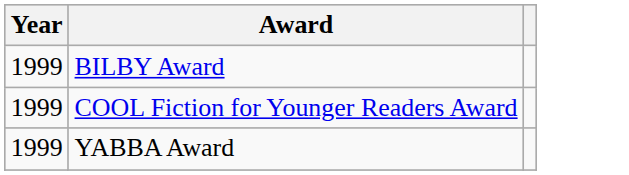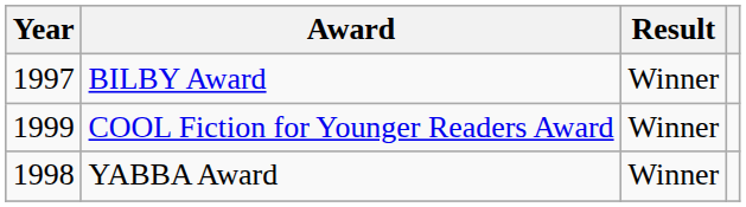+ column: Result | Winner | Winner | Winner
BILBY Award | Year: 1999 -> 1997
YABBA Award | Year: 1999 -> 1998
